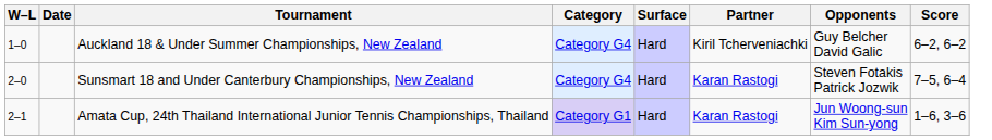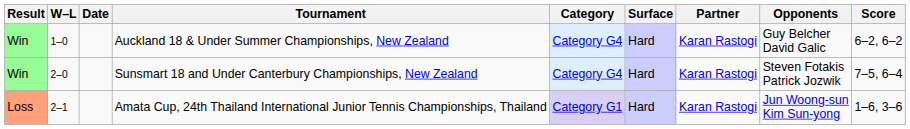+ column: Result | Win | Win | Loss
Auckland 18 & Under Summer Championships, New Zealand | Partner: Kiril Tcherveniachki -> Karan Rastogi
